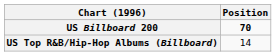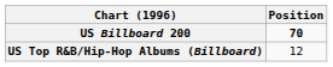US Top R&B/Hip-Hop Albums (Billboard) | Position: 14 -> 12
